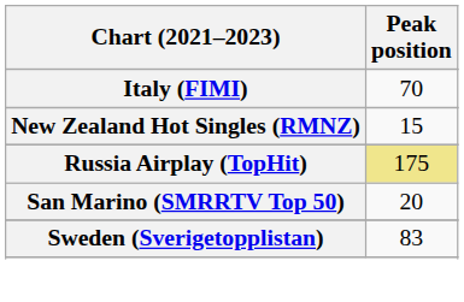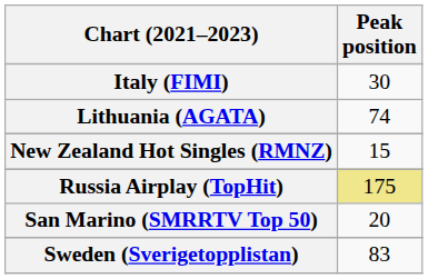Italy (FIMI) | Peak position: 70 -> 30
+ row: Lithuania (AGATA) | 74
